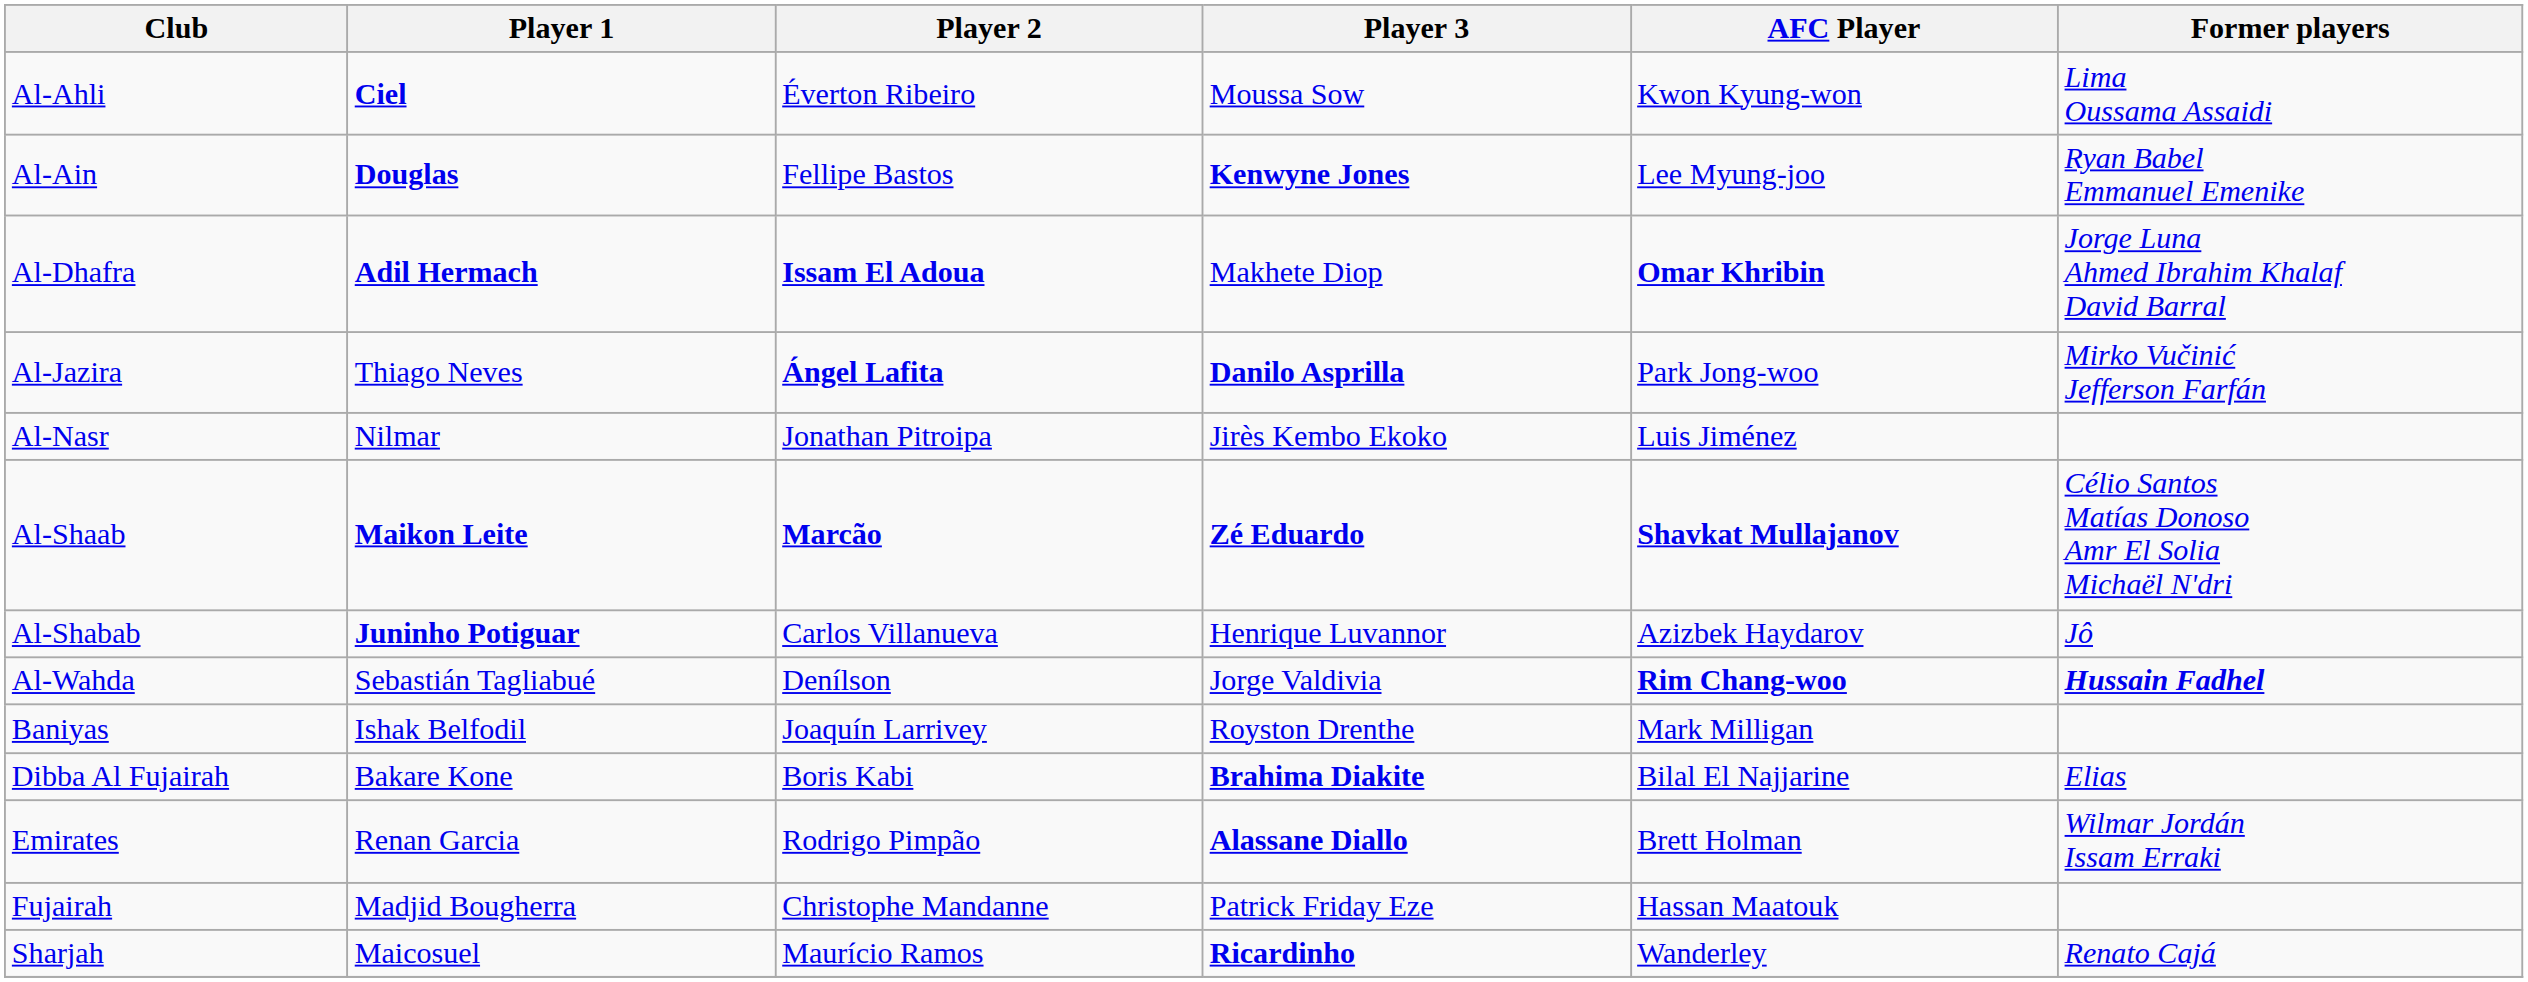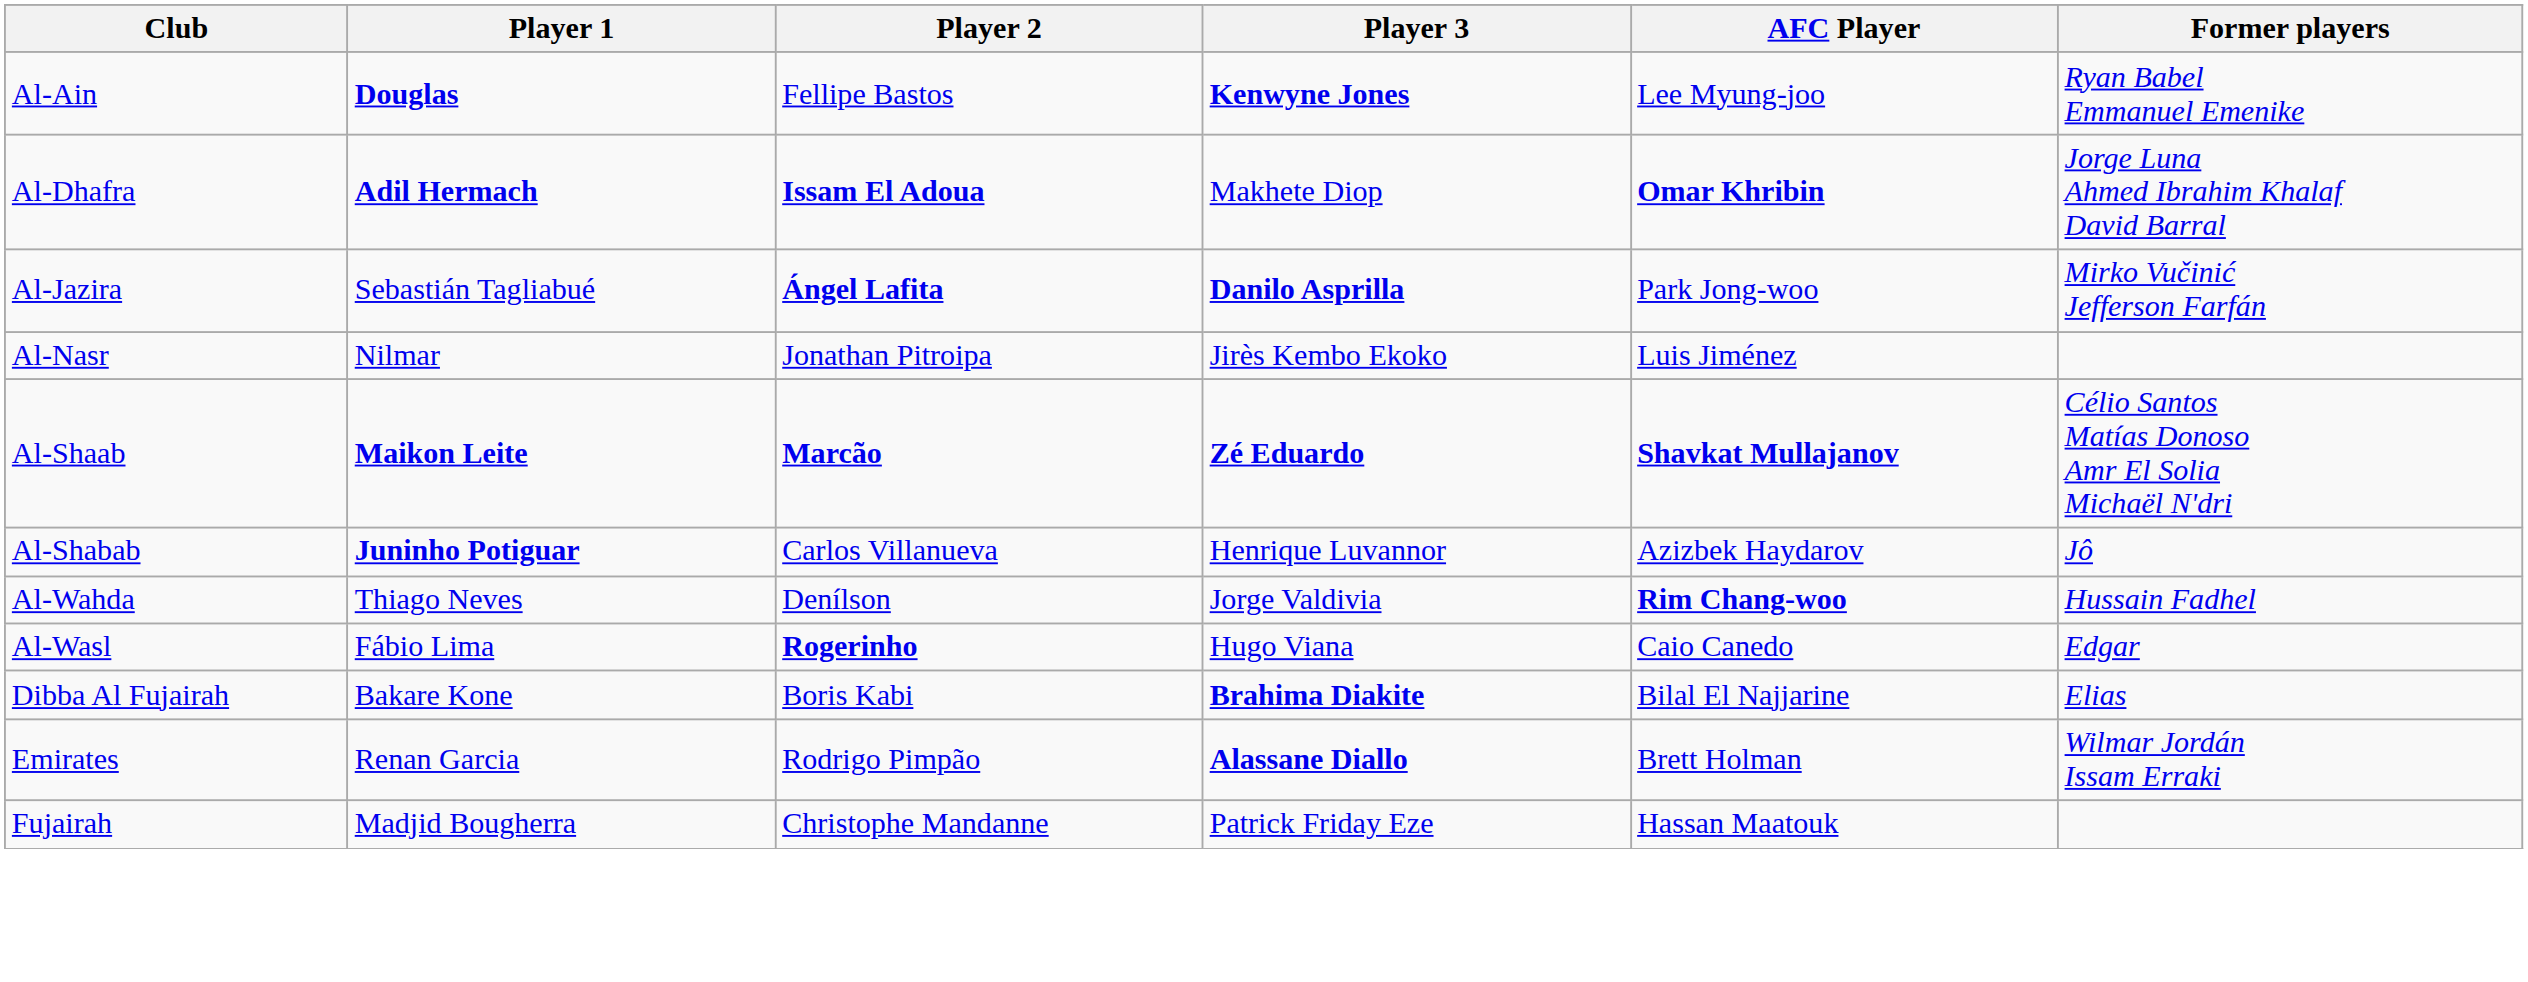- row: Al-Ahli | Ciel | Éverton Ribeiro | Moussa Sow | Kwon Kyung-won | Lima Oussama Assaidi
Al-Jazira | Player 1: Thiago Neves -> Sebastián Tagliabué
Al-Wahda | Player 1: Sebastián Tagliabué -> Thiago Neves
Al-Wahda | Former players: bold -> normal
+ row: Al-Wasl | Fábio Lima | Rogerinho | Hugo Viana | Caio Canedo | Edgar
- row: Baniyas | Ishak Belfodil | Joaquín Larrivey | Royston Drenthe | Mark Milligan
- row: Sharjah | Maicosuel | Maurício Ramos | Ricardinho | Wanderley | Renato Cajá
